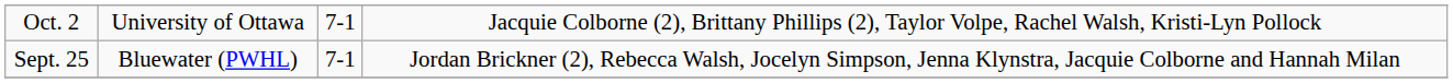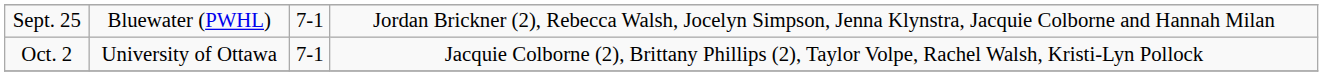rows swapped: Sept. 25 <-> Oct. 2
